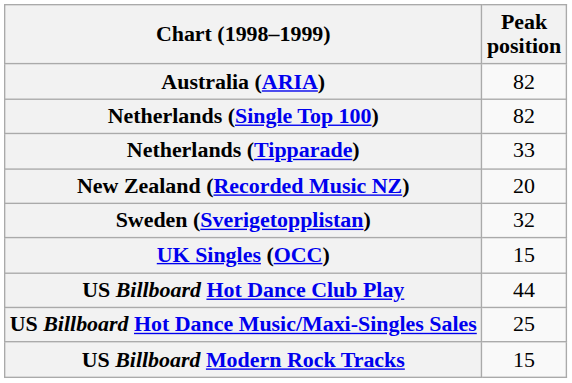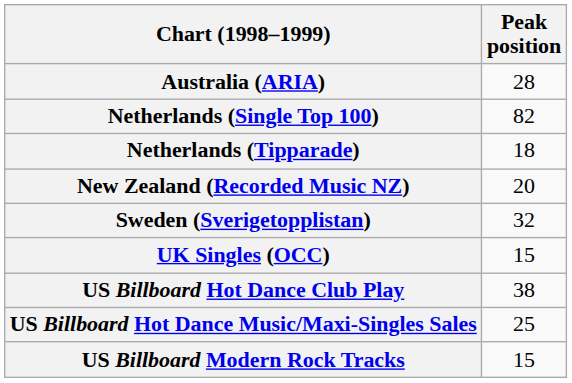Australia (ARIA) | Peak position: 82 -> 28
Netherlands (Tipparade) | Peak position: 33 -> 18
US Billboard Hot Dance Club Play | Peak position: 44 -> 38
